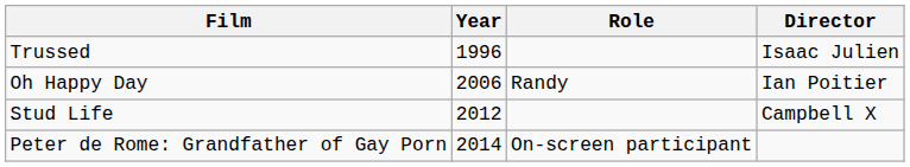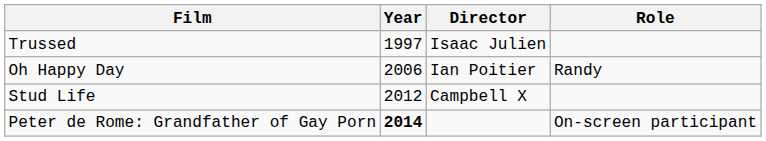columns swapped: Role <-> Director
Trussed | Year: 1996 -> 1997
Peter de Rome: Grandfather of Gay Porn | Year: normal -> bold
